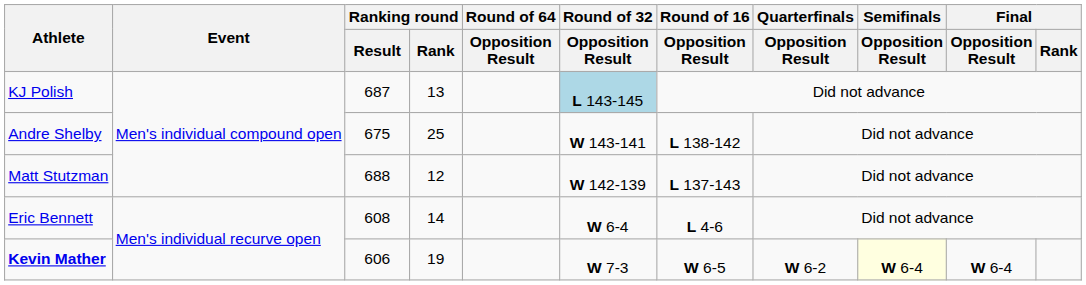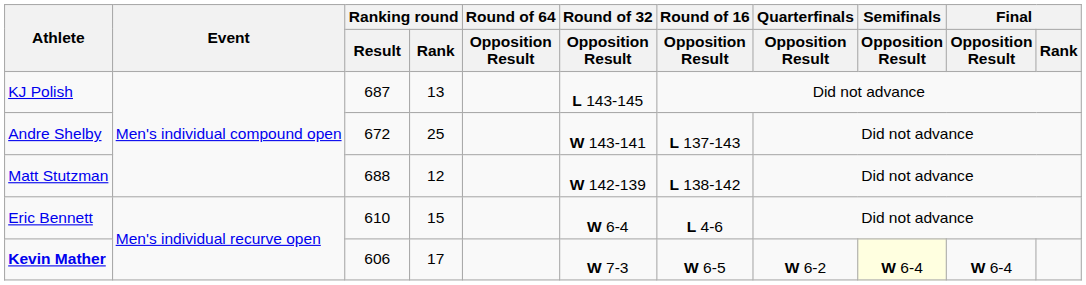KJ Polish | Round of 32 / Opposition Result: lightblue background -> no background
Andre Shelby | Ranking round / Result: 675 -> 672
Andre Shelby | Round of 16 / Opposition Result: L 138-142 -> L 137-143
Matt Stutzman | Round of 16 / Opposition Result: L 137-143 -> L 138-142
Eric Bennett | Ranking round / Result: 608 -> 610
Eric Bennett | Ranking round / Rank: 14 -> 15
Kevin Mather | Ranking round / Rank: 19 -> 17
